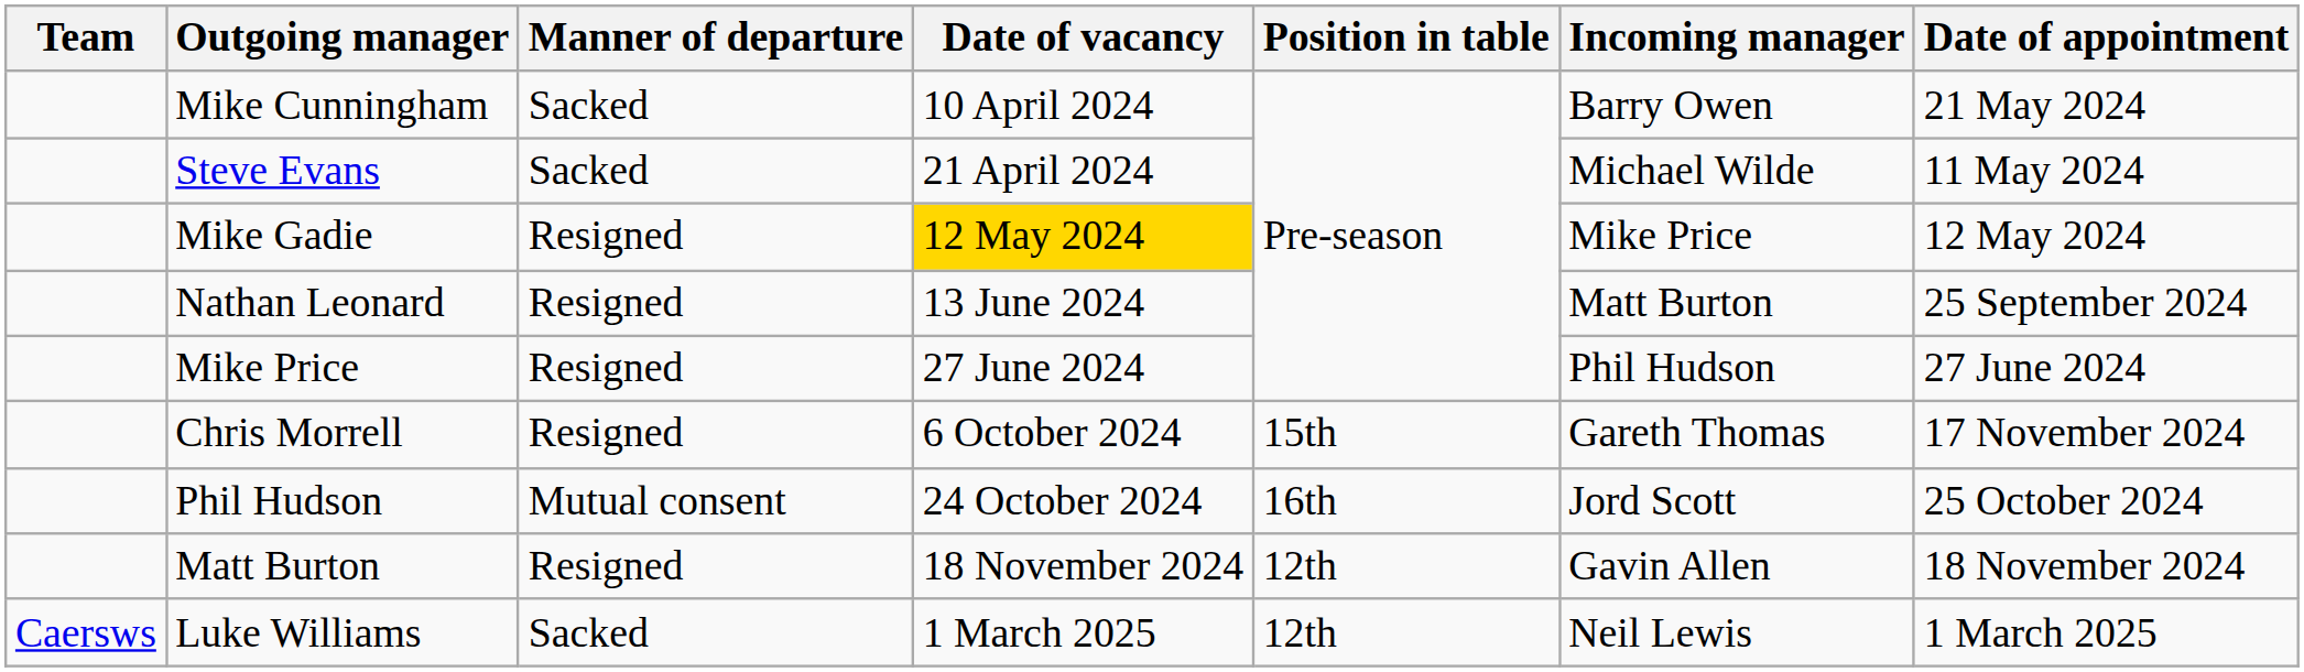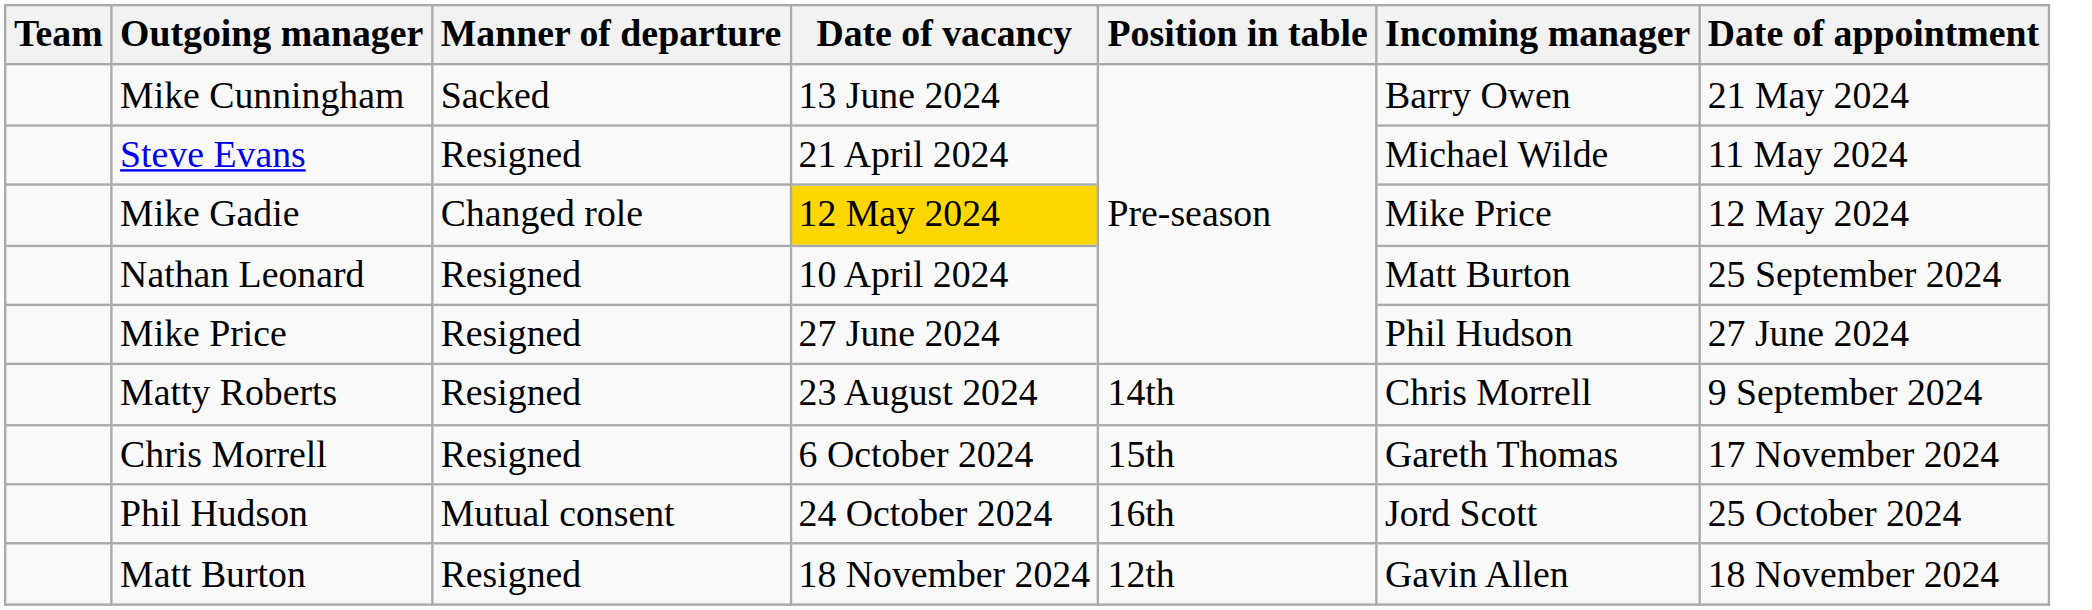Mike Cunningham | Date of vacancy: 10 April 2024 -> 13 June 2024
Steve Evans | Manner of departure: Sacked -> Resigned
Mike Gadie | Manner of departure: Resigned -> Changed role
Nathan Leonard | Date of vacancy: 13 June 2024 -> 10 April 2024
+ row: Matty Roberts | Resigned | 23 August 2024 | 14th | Chris Morrell | 9 September 2024
- row: Caersws | Luke Williams | Sacked | 1 March 2025 | 12th | Neil Lewis | 1 March 2025
